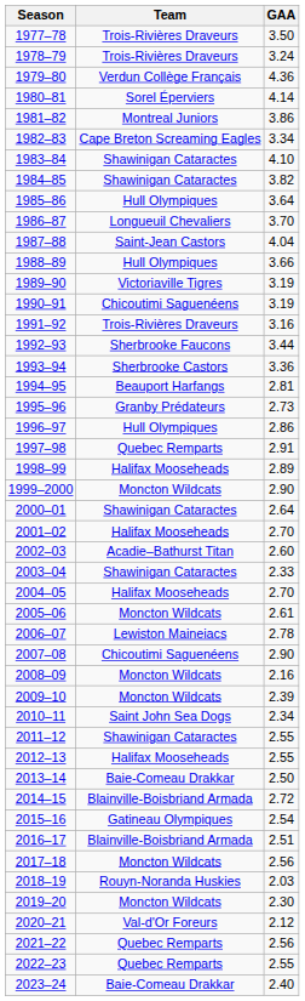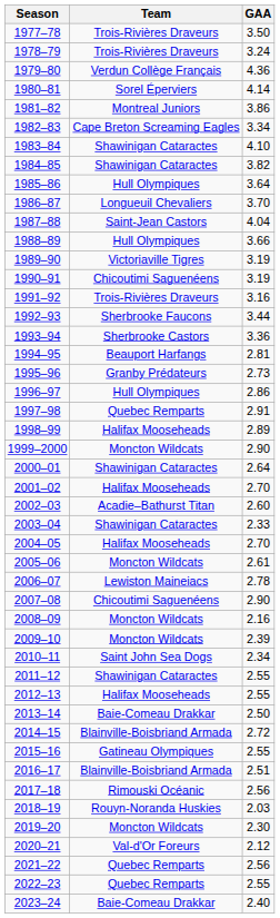2015–16 | GAA: 2.54 -> 2.55
2017–18 | Team: Moncton Wildcats -> Rimouski Océanic
